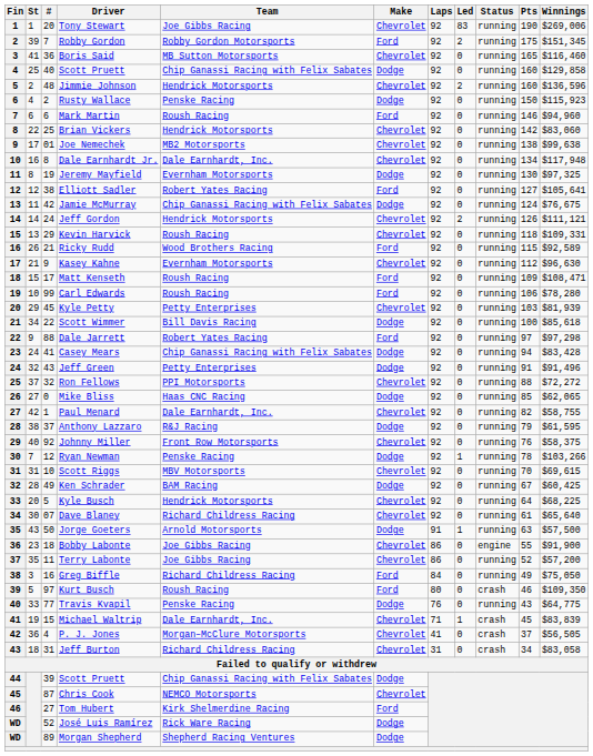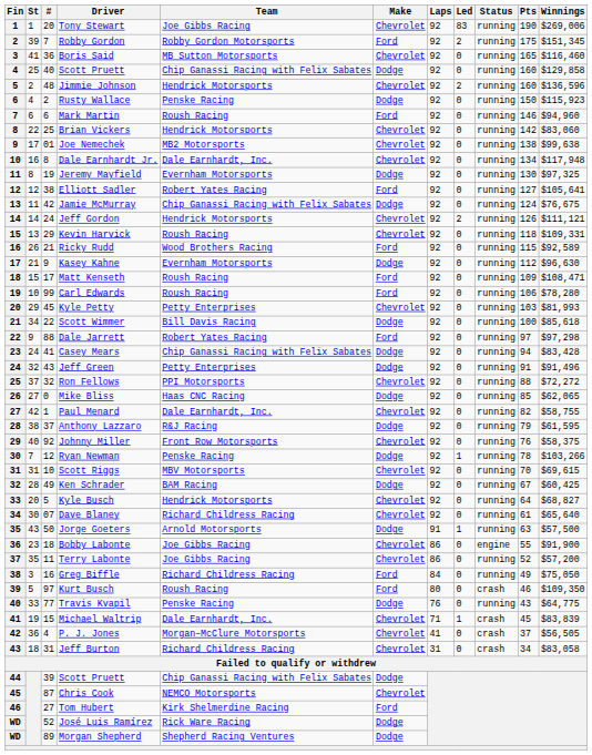Kasey Kahne | Make: Chevrolet -> Dodge
Kyle Petty | Winnings: $81,939 -> $81,993
Kyle Busch | Winnings: $68,225 -> $68,827
